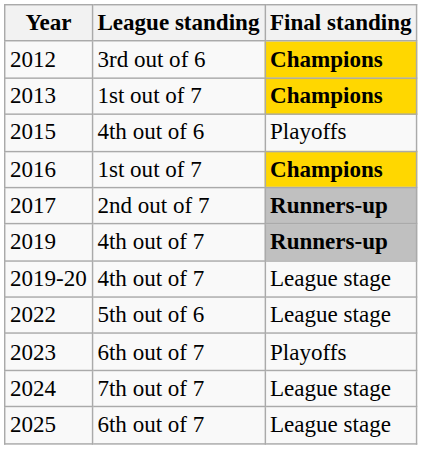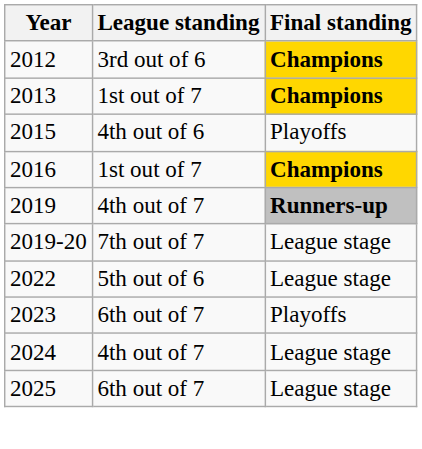- row: 2017 | 2nd out of 7 | Runners-up
2019-20 | League standing: 4th out of 7 -> 7th out of 7
2024 | League standing: 7th out of 7 -> 4th out of 7
